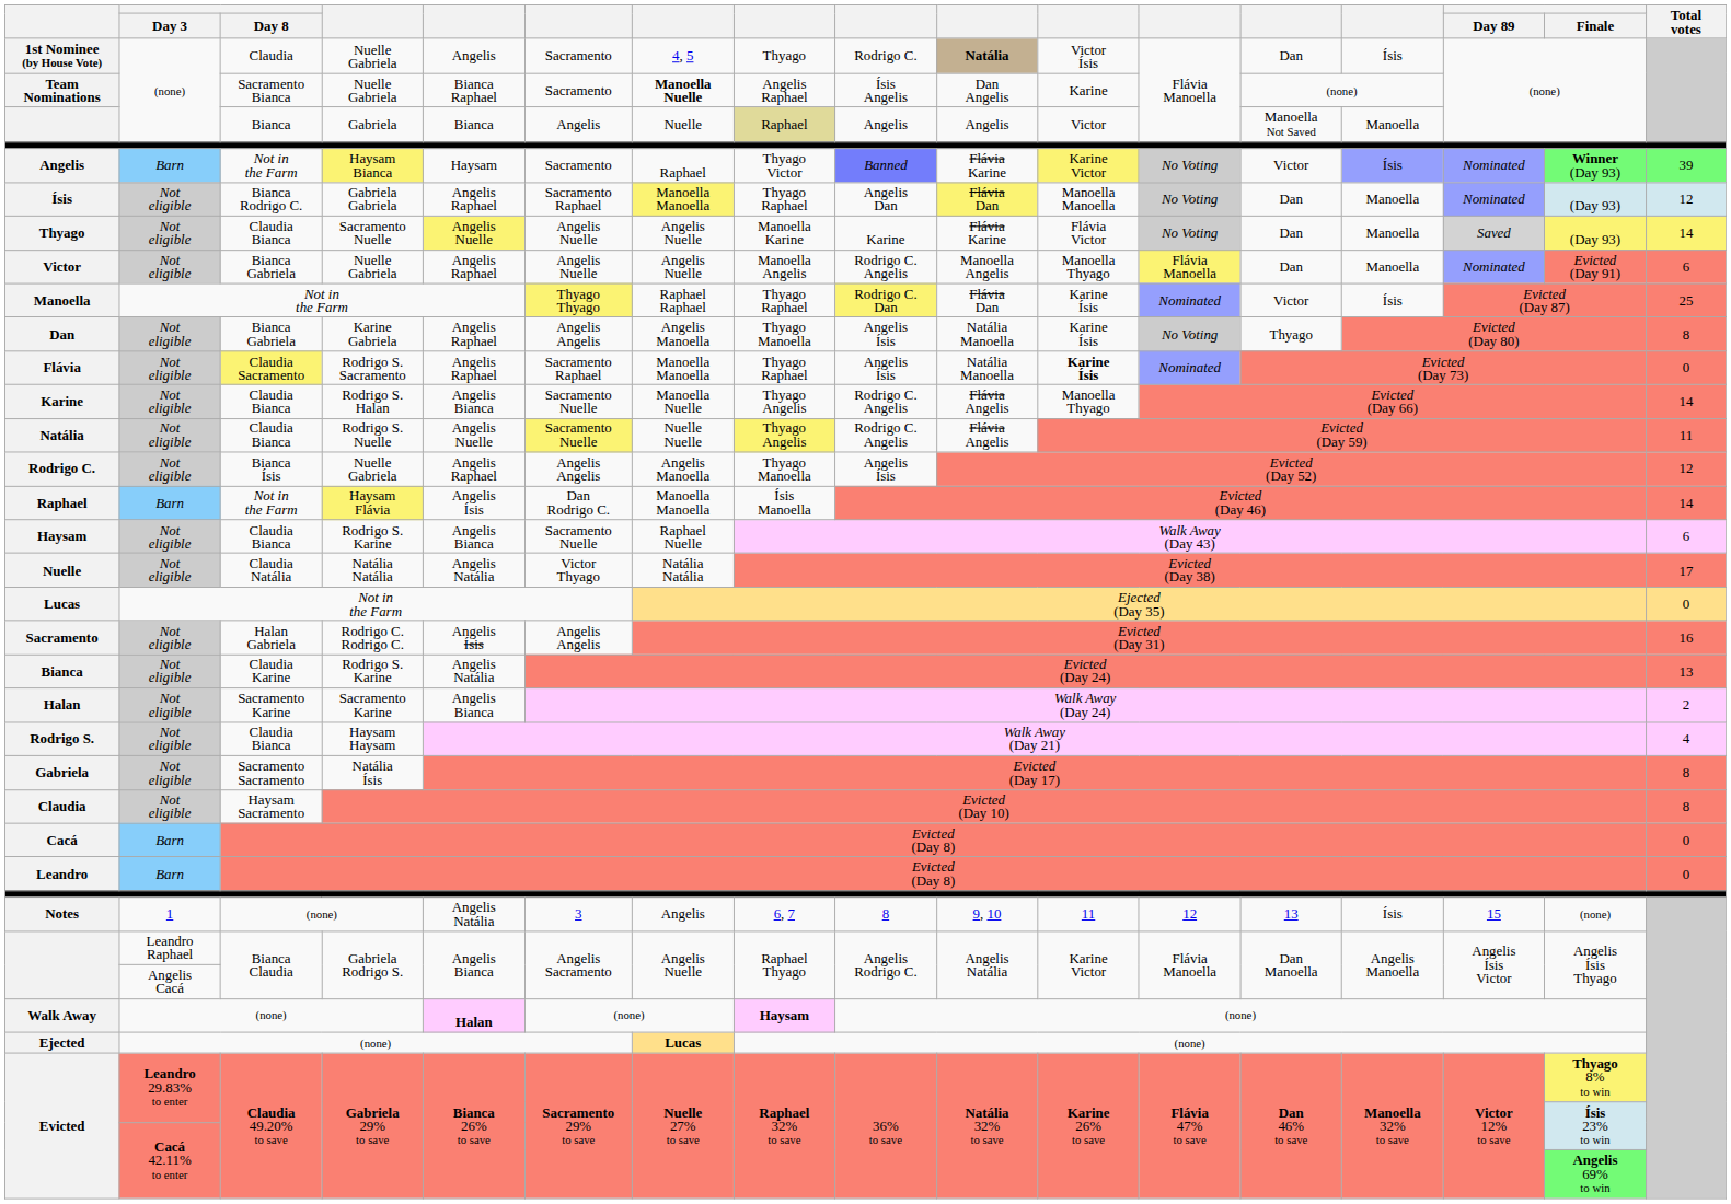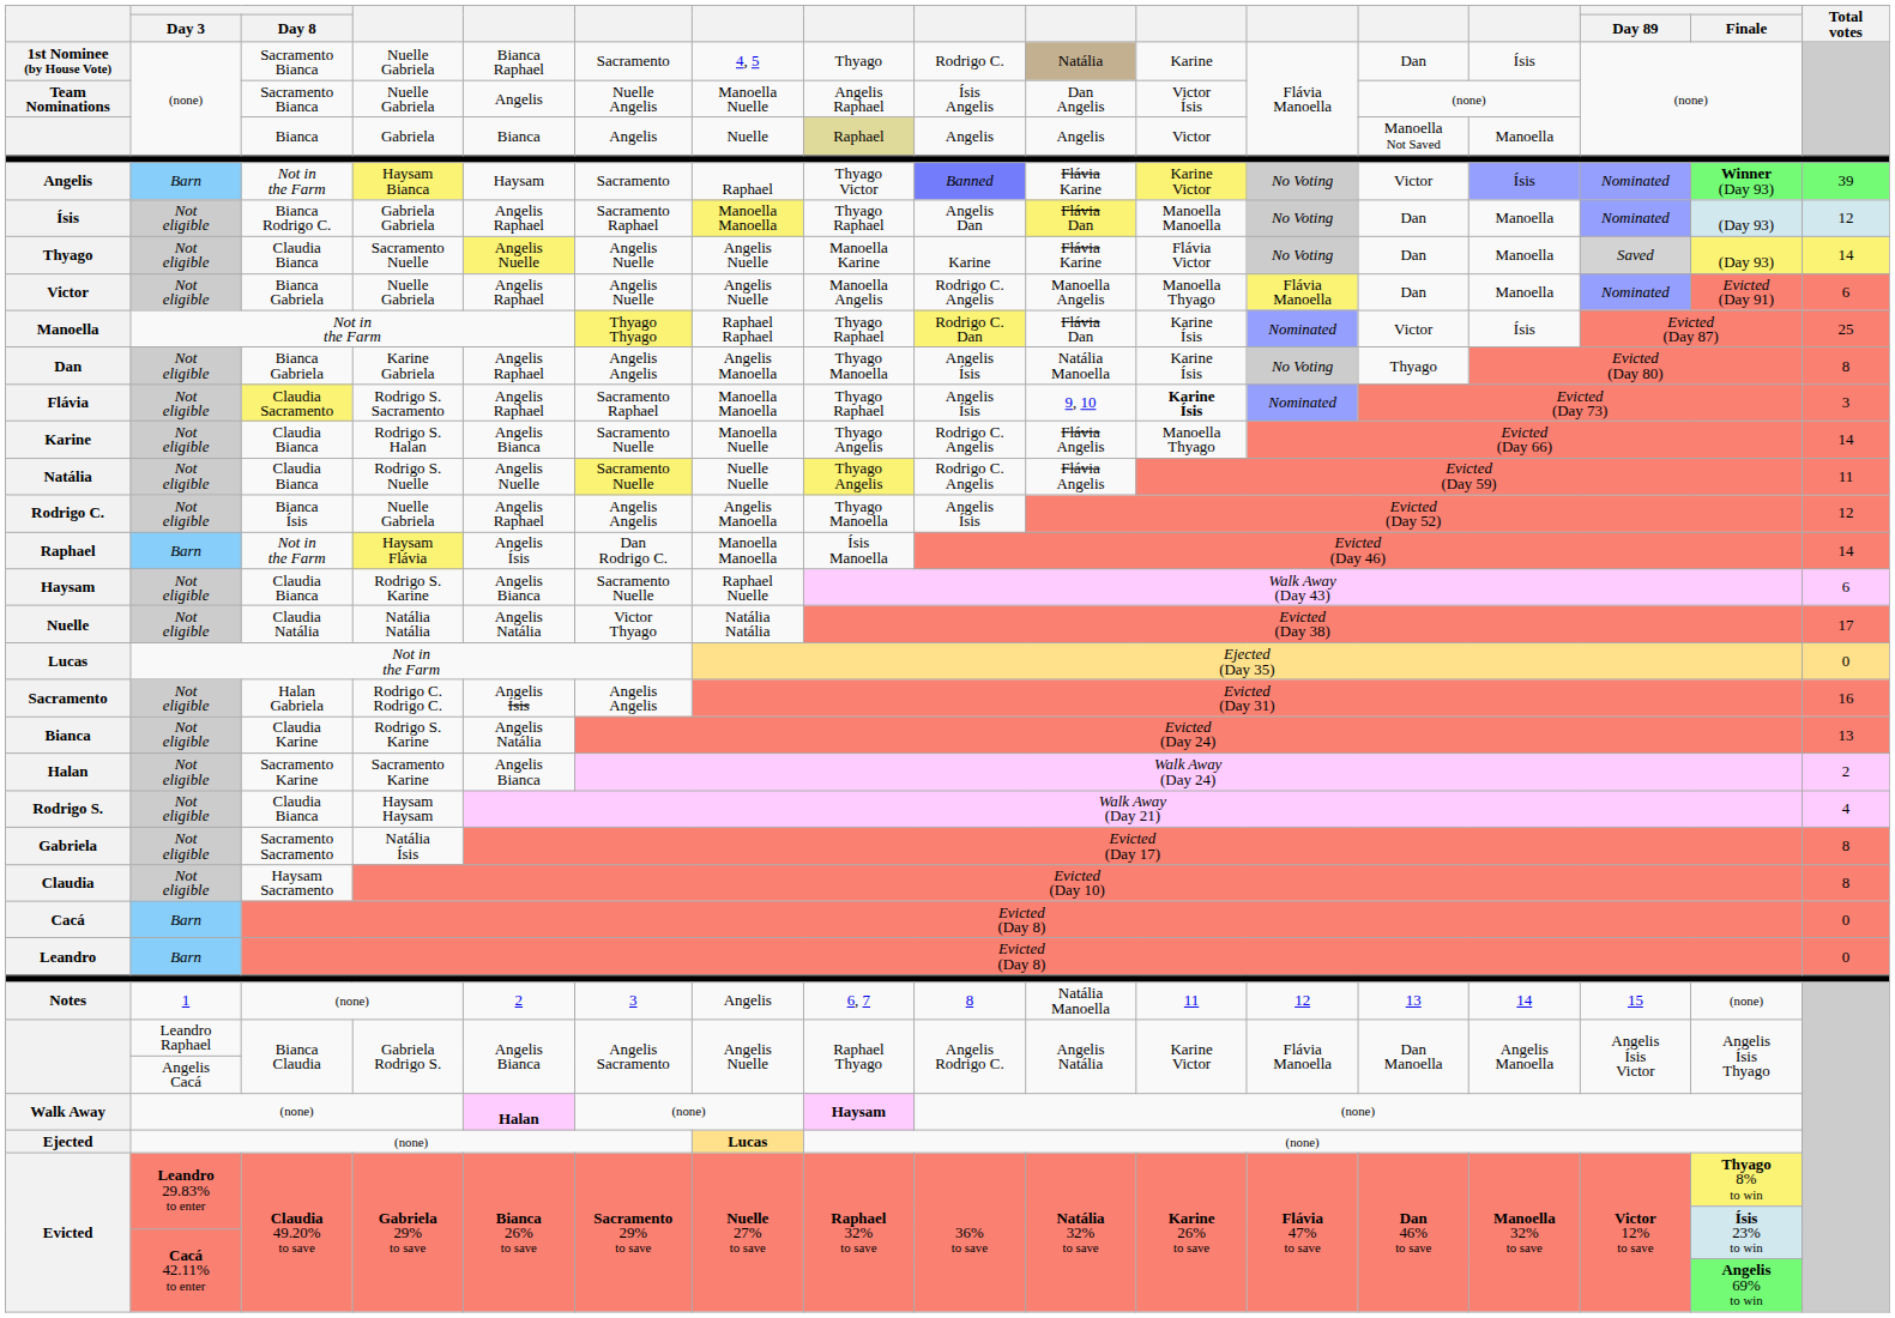1st Nominee (by House Vote) | Day 8: Claudia -> Sacramento Bianca
1st Nominee (by House Vote) | column 5: Angelis -> Bianca Raphael
1st Nominee (by House Vote) | column 10: bold -> normal
1st Nominee (by House Vote) | column 11: Victor Ísis -> Karine
Team Nominations | column 5: Bianca Raphael -> Angelis
Team Nominations | column 6: Sacramento -> Nuelle Angelis
Team Nominations | column 7: bold -> normal
Team Nominations | column 11: Karine -> Victor Ísis
Flávia | column 10: Natália Manoella -> 9, 10
Flávia | Total votes: 0 -> 3
Notes | column 5: Angelis Natália -> 2
Notes | column 10: 9, 10 -> Natália Manoella
Notes | column 14: Ísis -> 14
